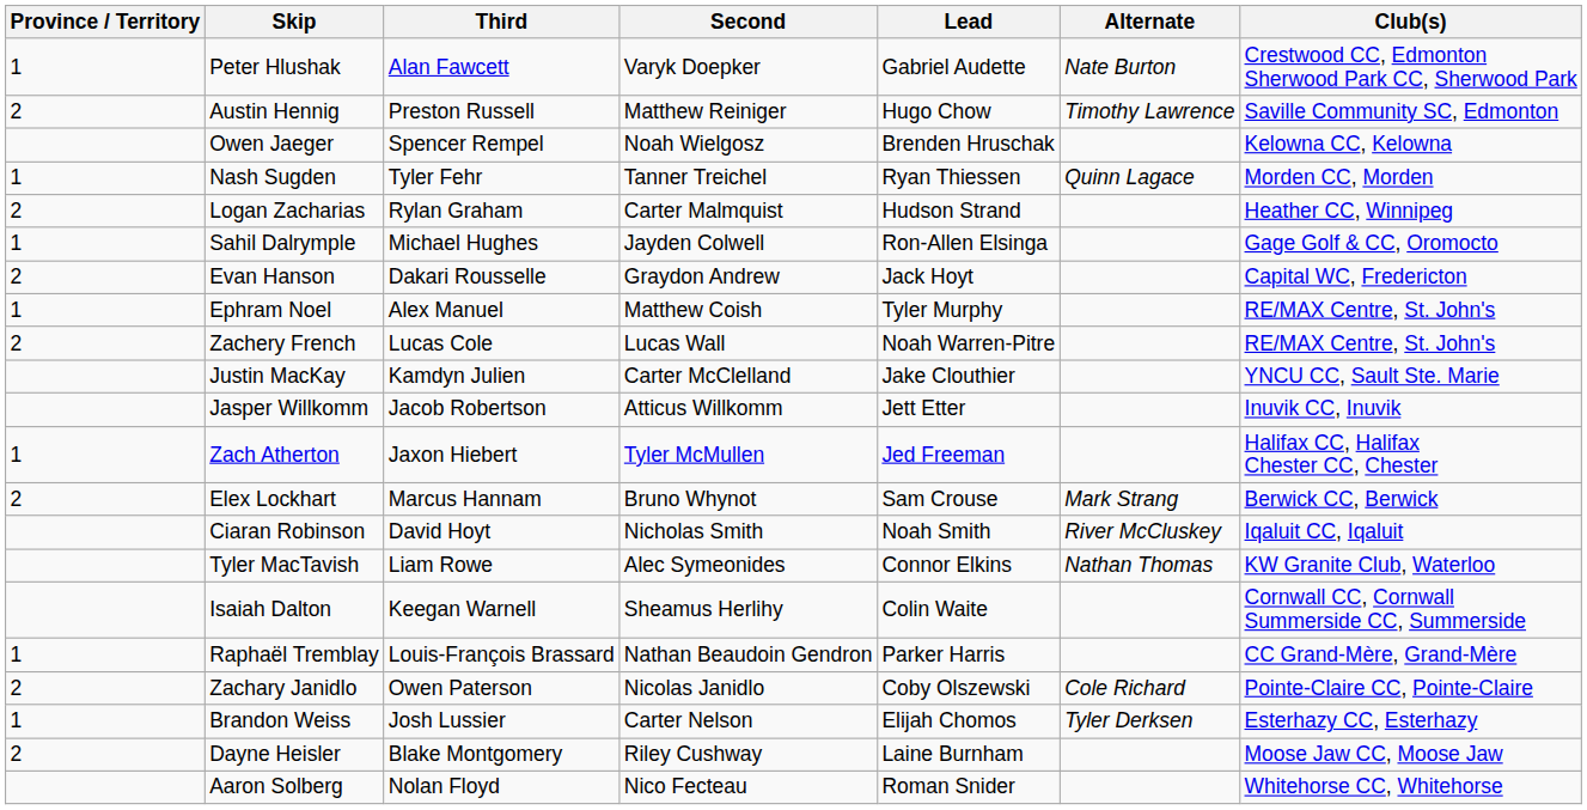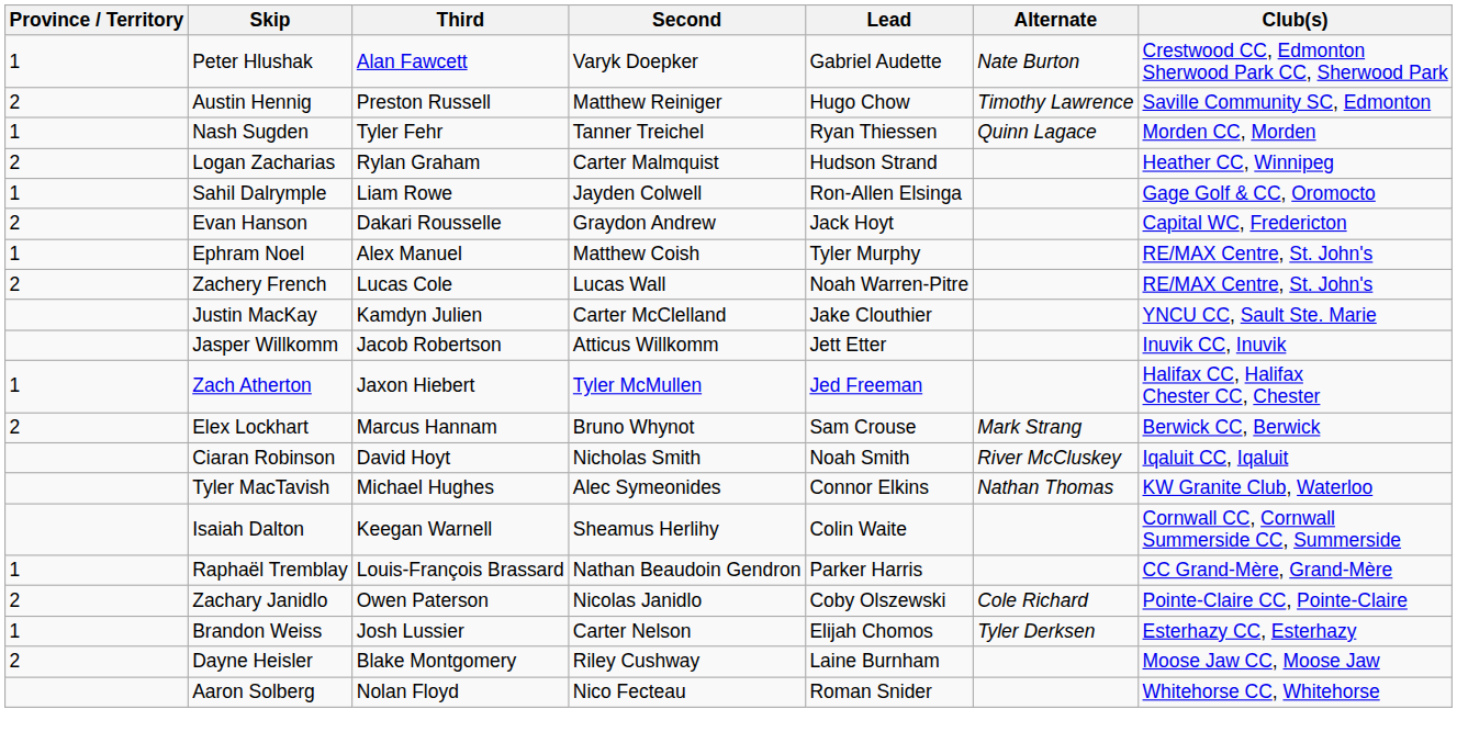- row: Owen Jaeger | Spencer Rempel | Noah Wielgosz | Brenden Hruschak | Kelowna CC, Kelowna
Sahil Dalrymple | Third: Michael Hughes -> Liam Rowe
Tyler MacTavish | Third: Liam Rowe -> Michael Hughes
